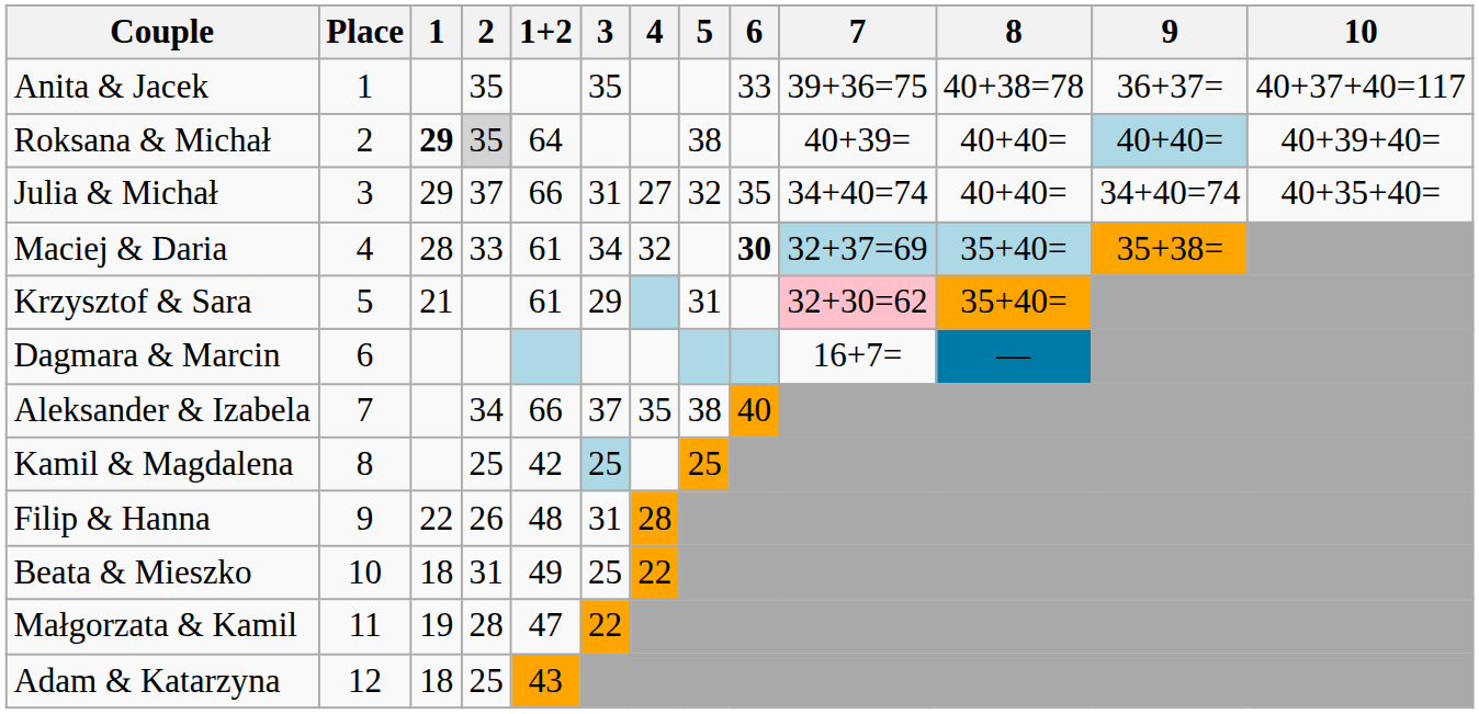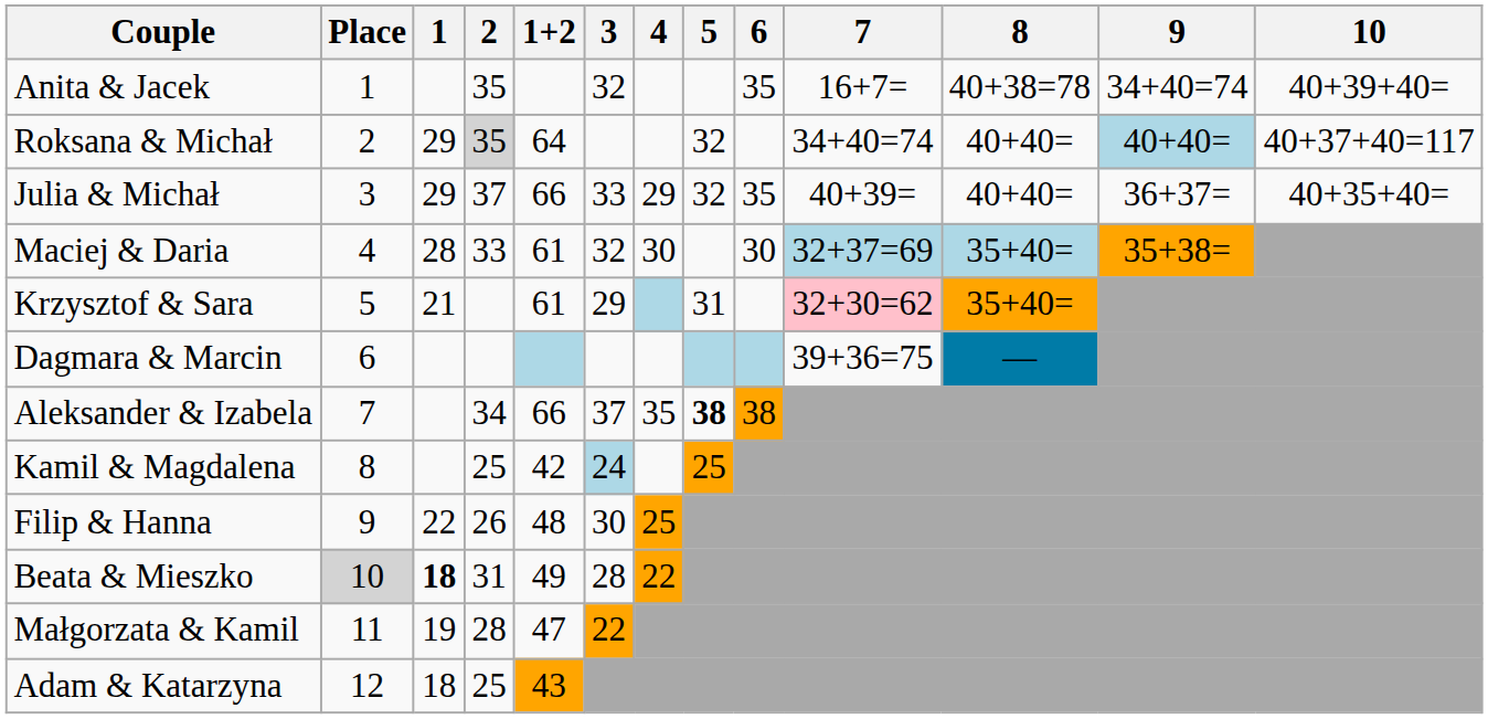Anita & Jacek | 3: 35 -> 32
Anita & Jacek | 6: 33 -> 35
Anita & Jacek | 7: 39+36=75 -> 16+7=
Anita & Jacek | 9: 36+37= -> 34+40=74
Anita & Jacek | 10: 40+37+40=117 -> 40+39+40=
Roksana & Michał | 1: bold -> normal
Roksana & Michał | 5: 38 -> 32
Roksana & Michał | 7: 40+39= -> 34+40=74
Roksana & Michał | 10: 40+39+40= -> 40+37+40=117
Julia & Michał | 3: 31 -> 33
Julia & Michał | 4: 27 -> 29
Julia & Michał | 7: 34+40=74 -> 40+39=
Julia & Michał | 9: 34+40=74 -> 36+37=
Maciej & Daria | 3: 34 -> 32
Maciej & Daria | 4: 32 -> 30
Maciej & Daria | 6: bold -> normal
Dagmara & Marcin | 7: 16+7= -> 39+36=75
Aleksander & Izabela | 5: normal -> bold
Aleksander & Izabela | 6: 40 -> 38
Kamil & Magdalena | 3: 25 -> 24
Filip & Hanna | 3: 31 -> 30
Filip & Hanna | 4: 28 -> 25
Beata & Mieszko | Place: no background -> lightgrey background
Beata & Mieszko | 1: normal -> bold
Beata & Mieszko | 3: 25 -> 28
